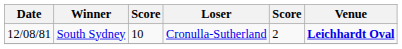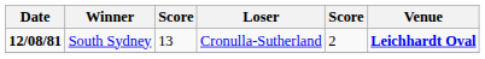South Sydney | Date: normal -> bold
South Sydney | column 3: 10 -> 13
